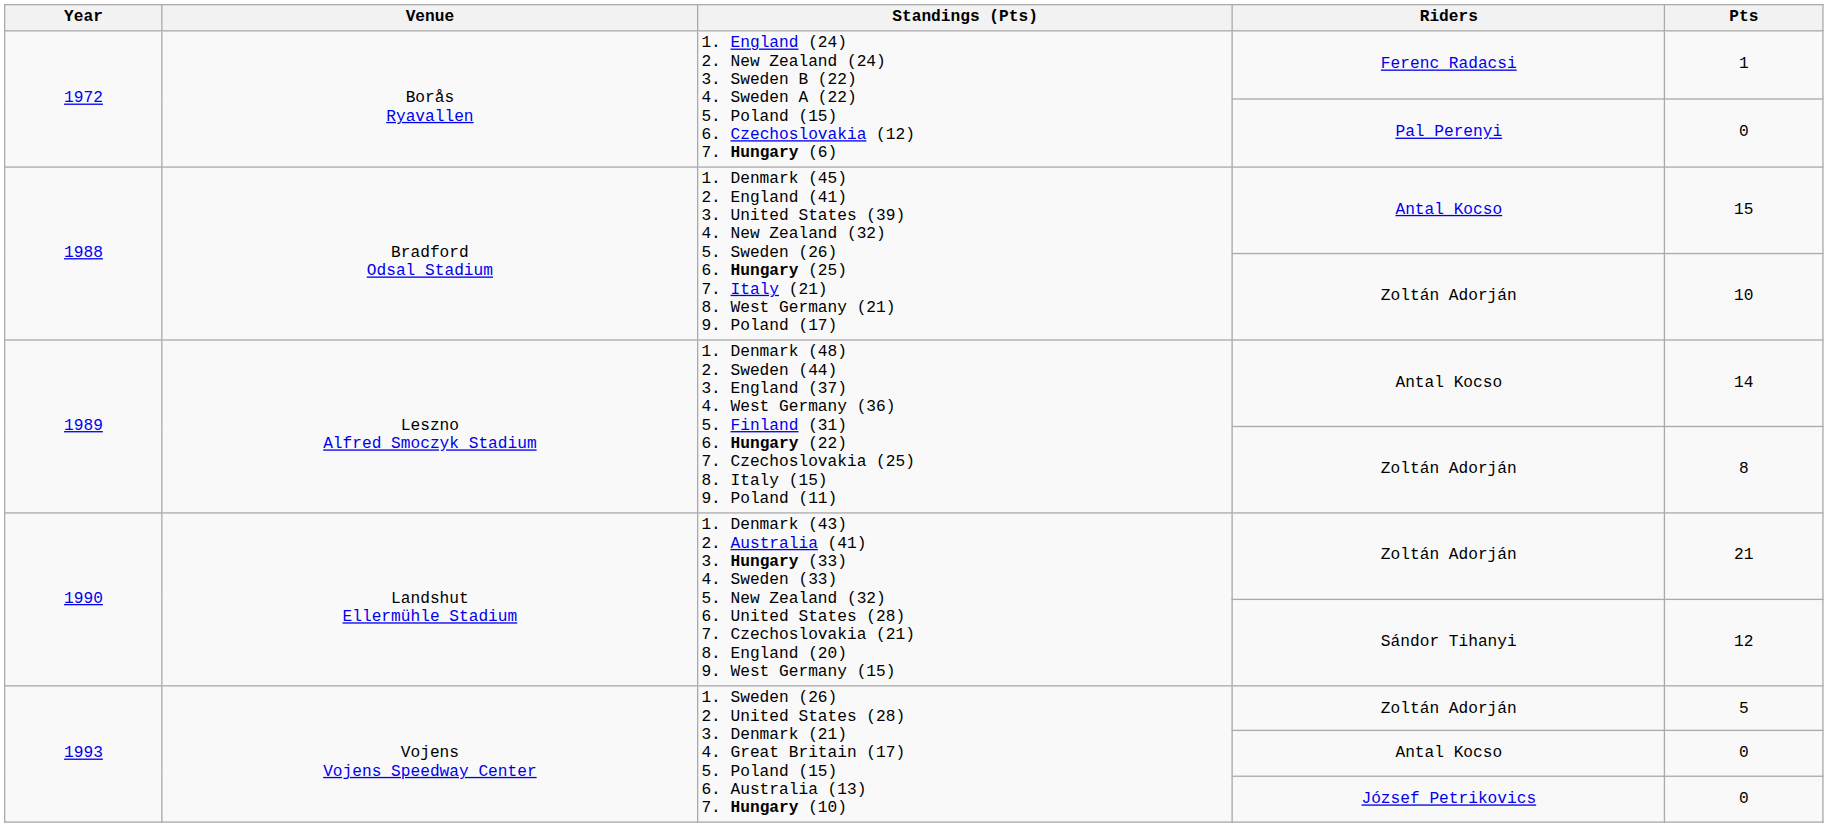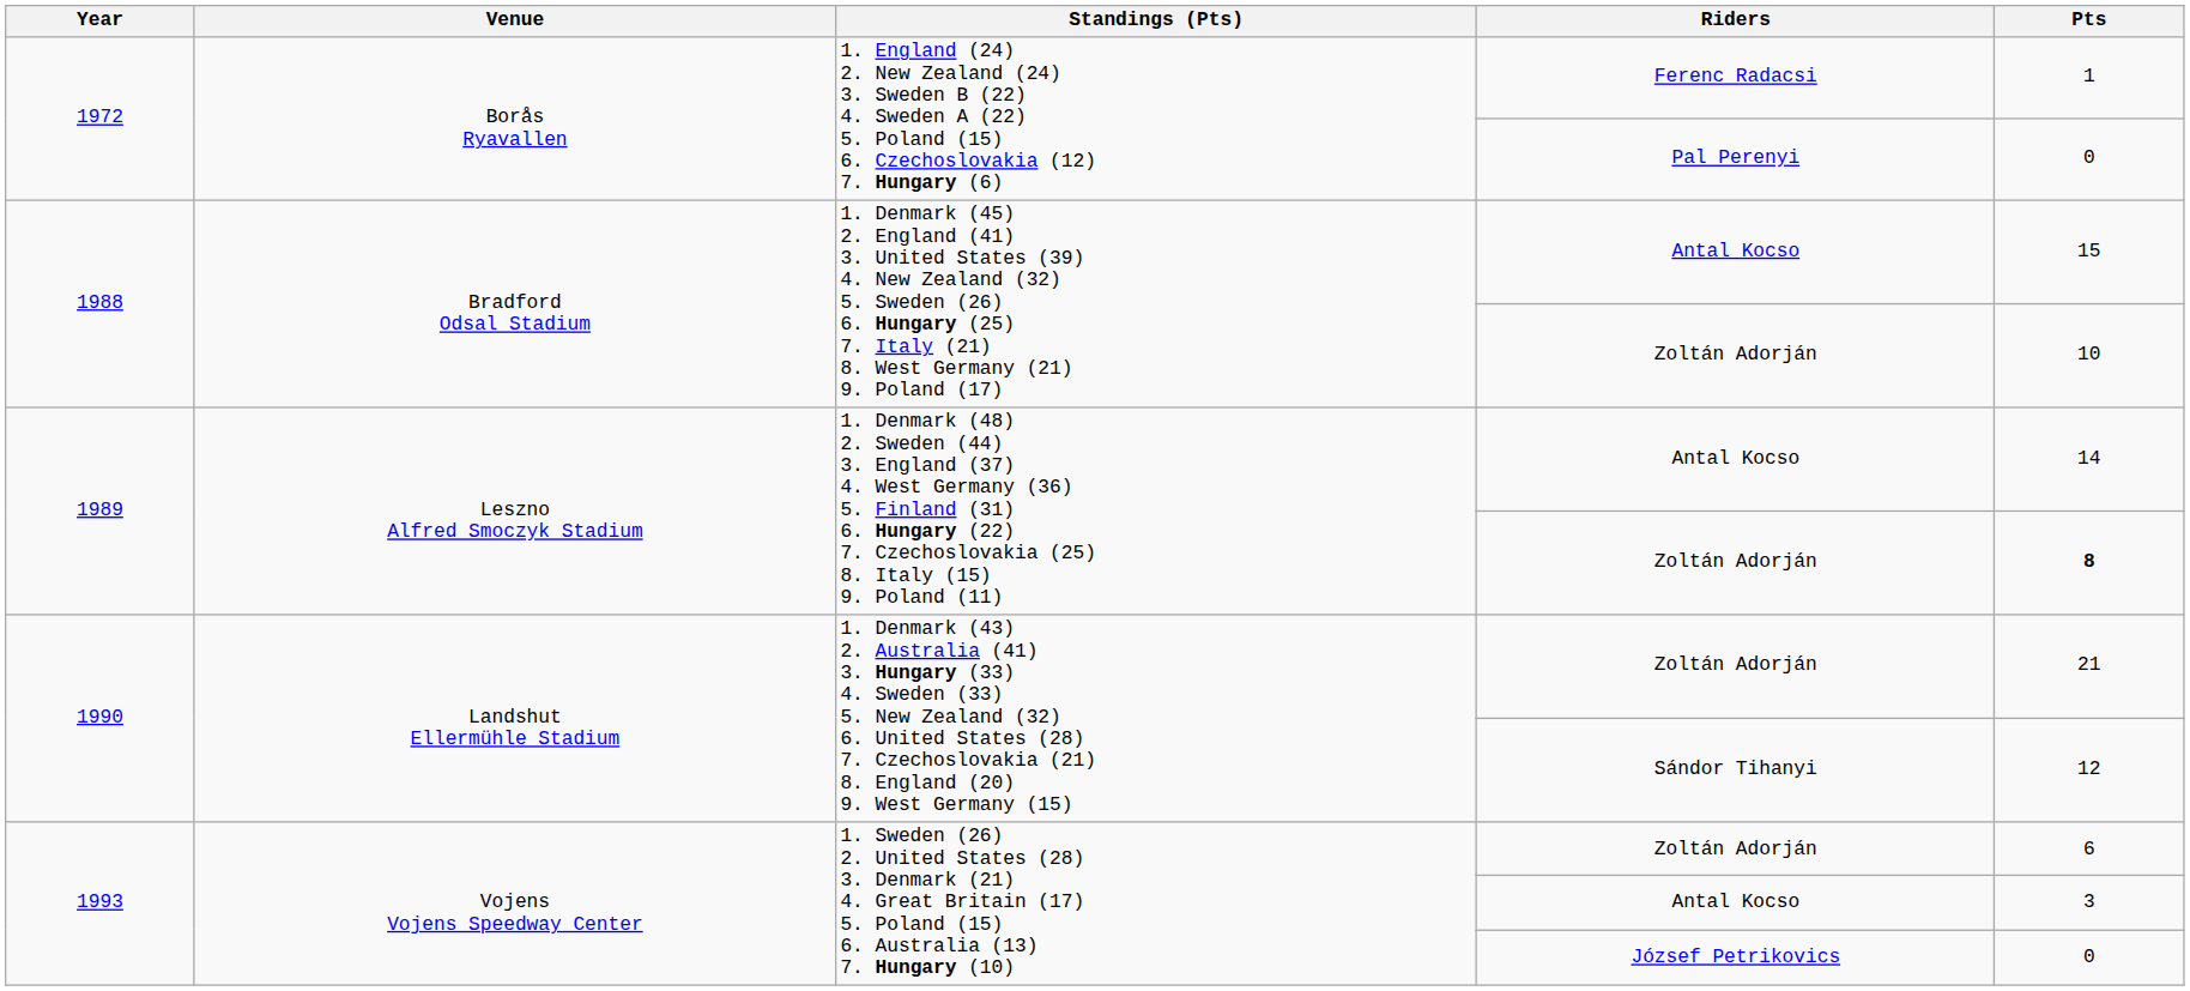1989 / Zoltán Adorján | Pts: normal -> bold
1993 / Zoltán Adorján | Pts: 5 -> 6
1993 / Antal Kocso | Pts: 0 -> 3
